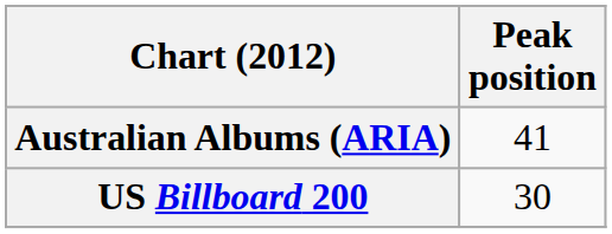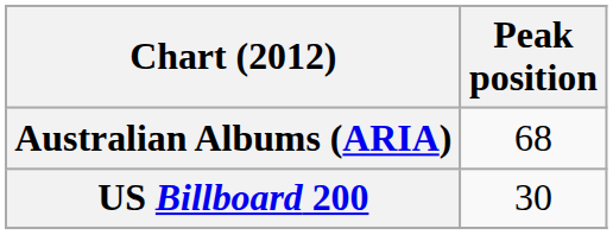Australian Albums (ARIA) | Peak position: 41 -> 68
